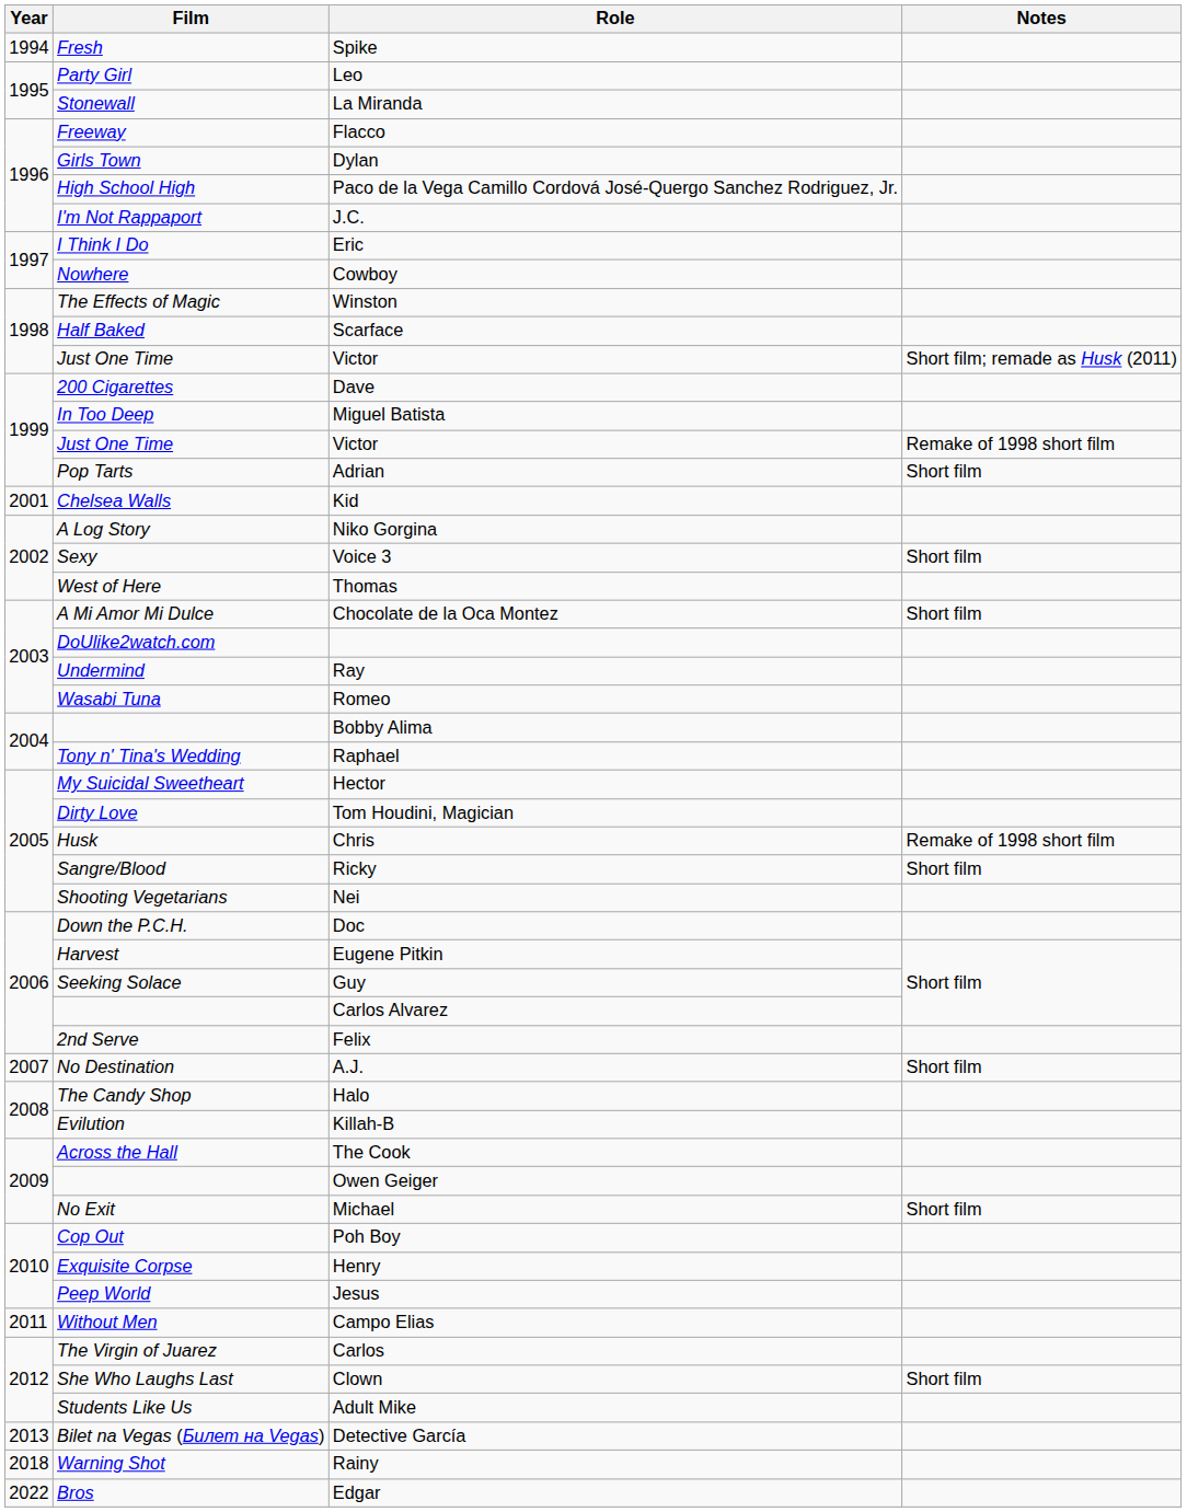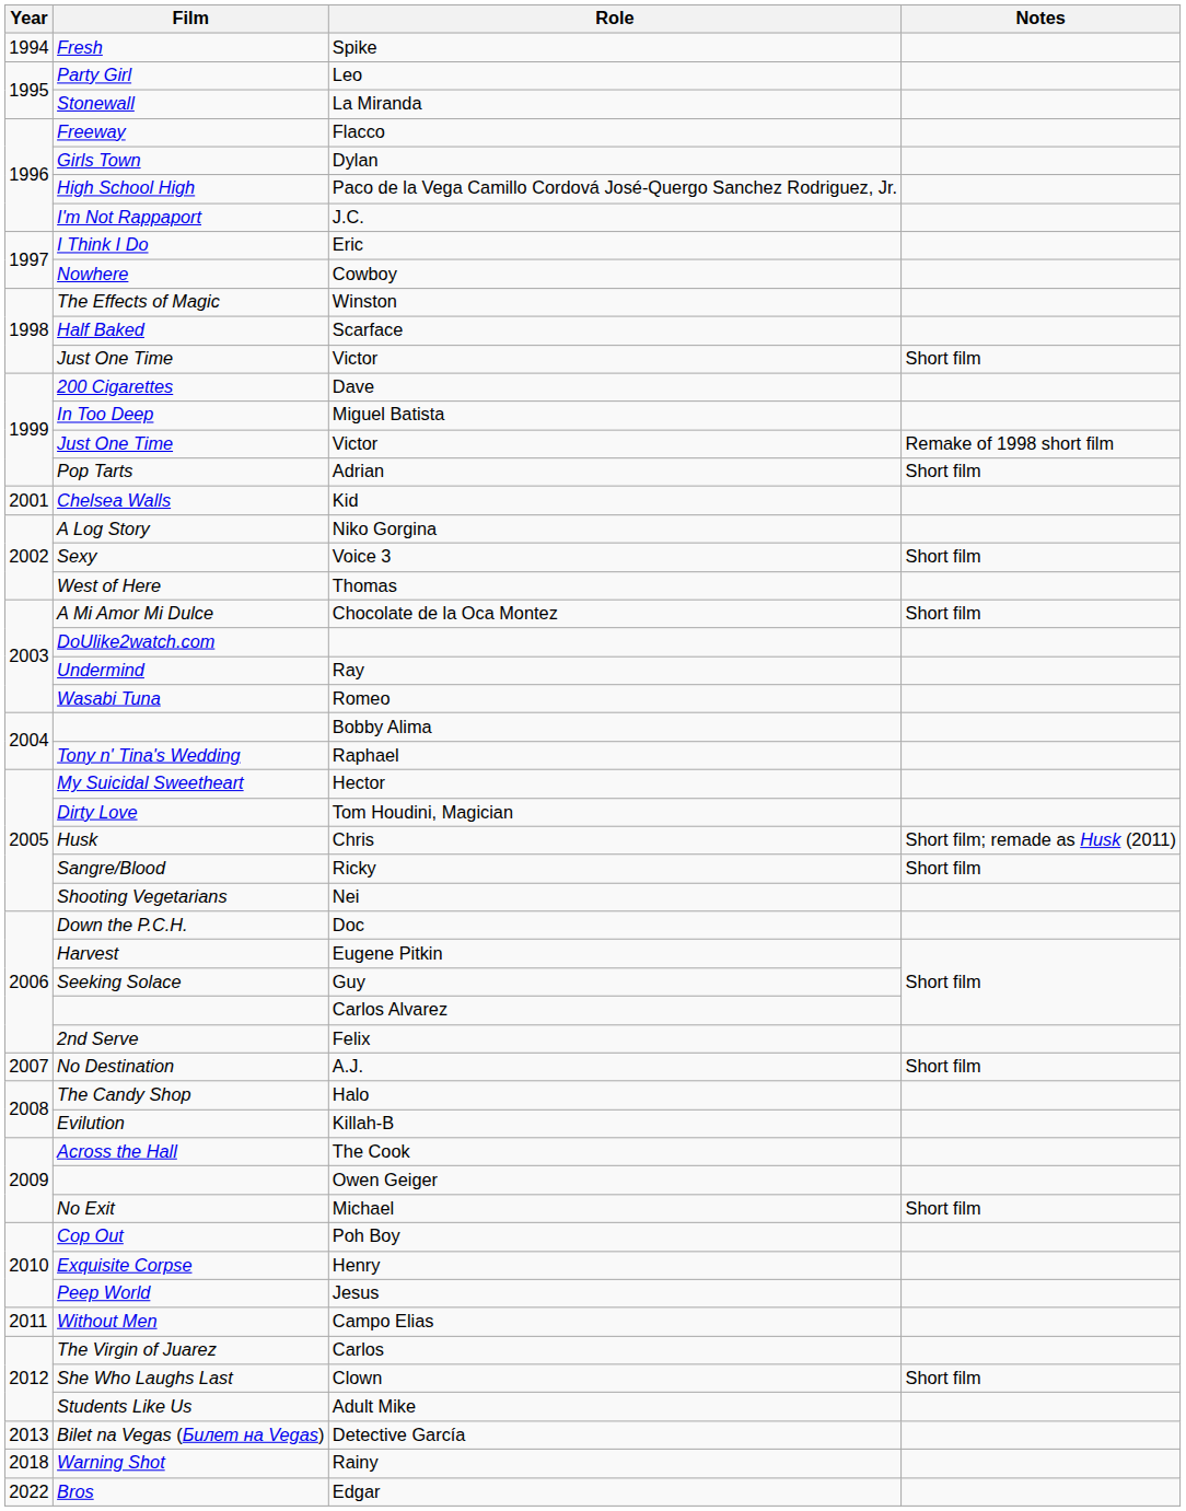1998 / Victor | Notes: Short film; remade as Husk (2011) -> Short film
Chris | Notes: Remake of 1998 short film -> Short film; remade as Husk (2011)
